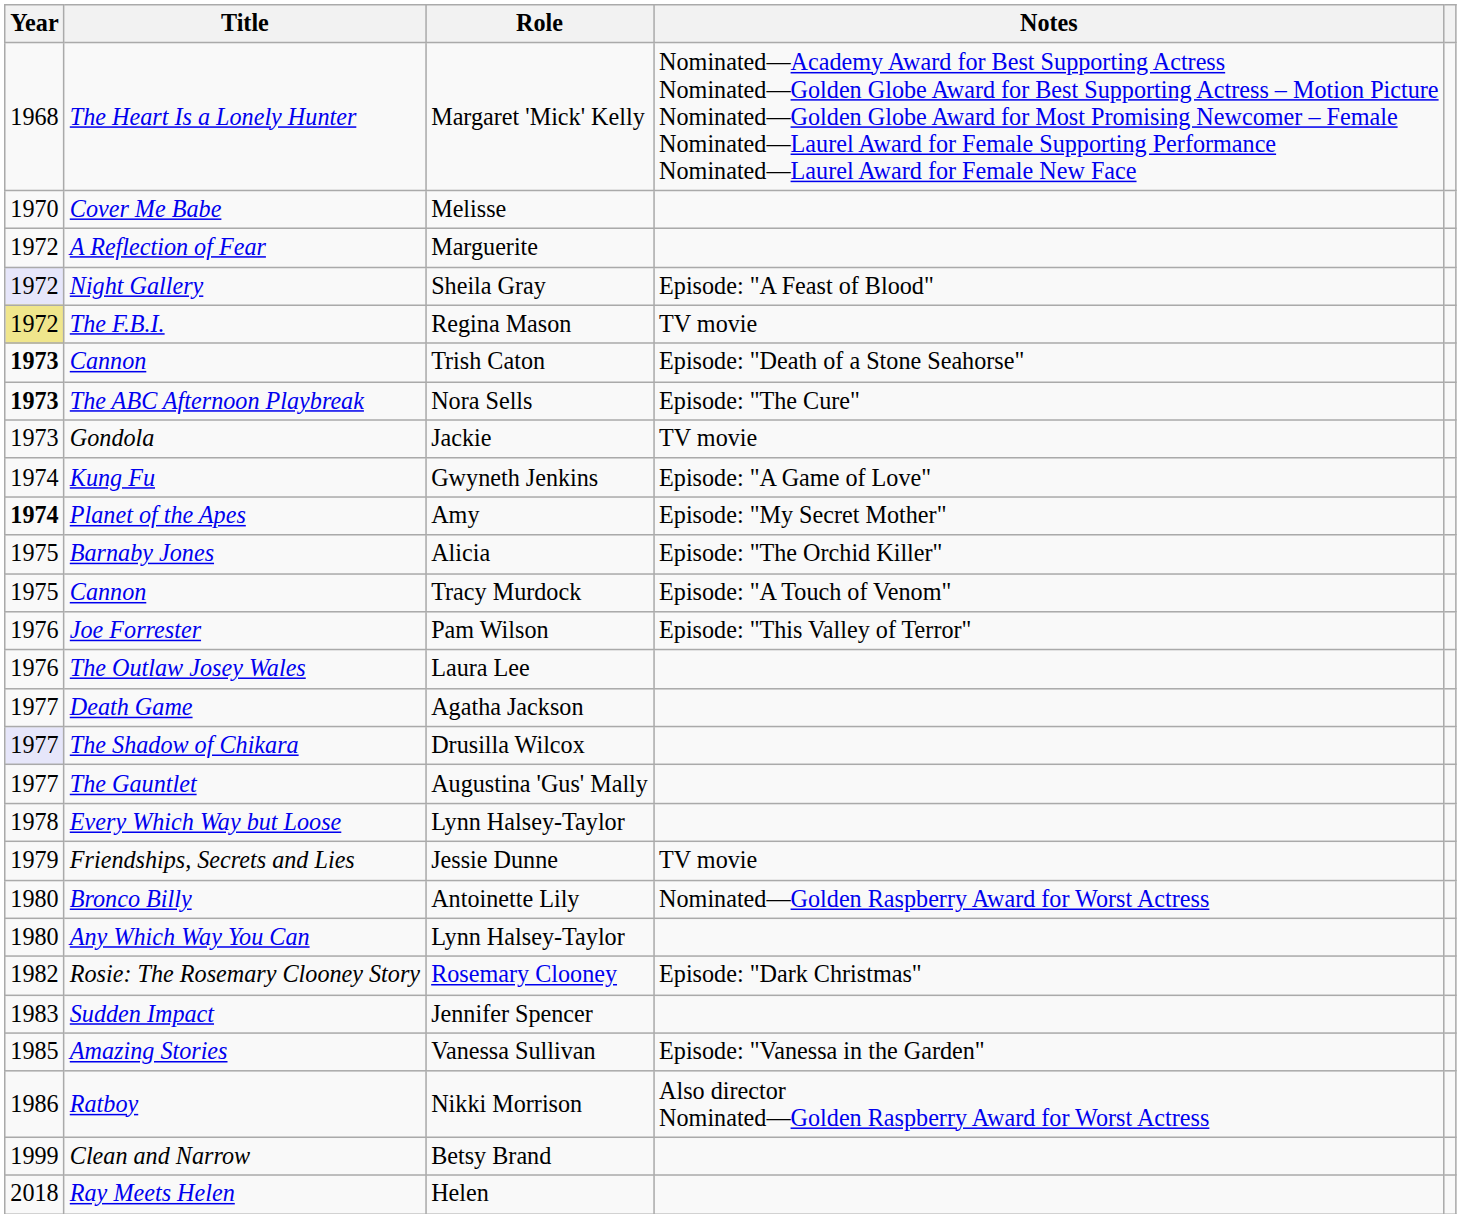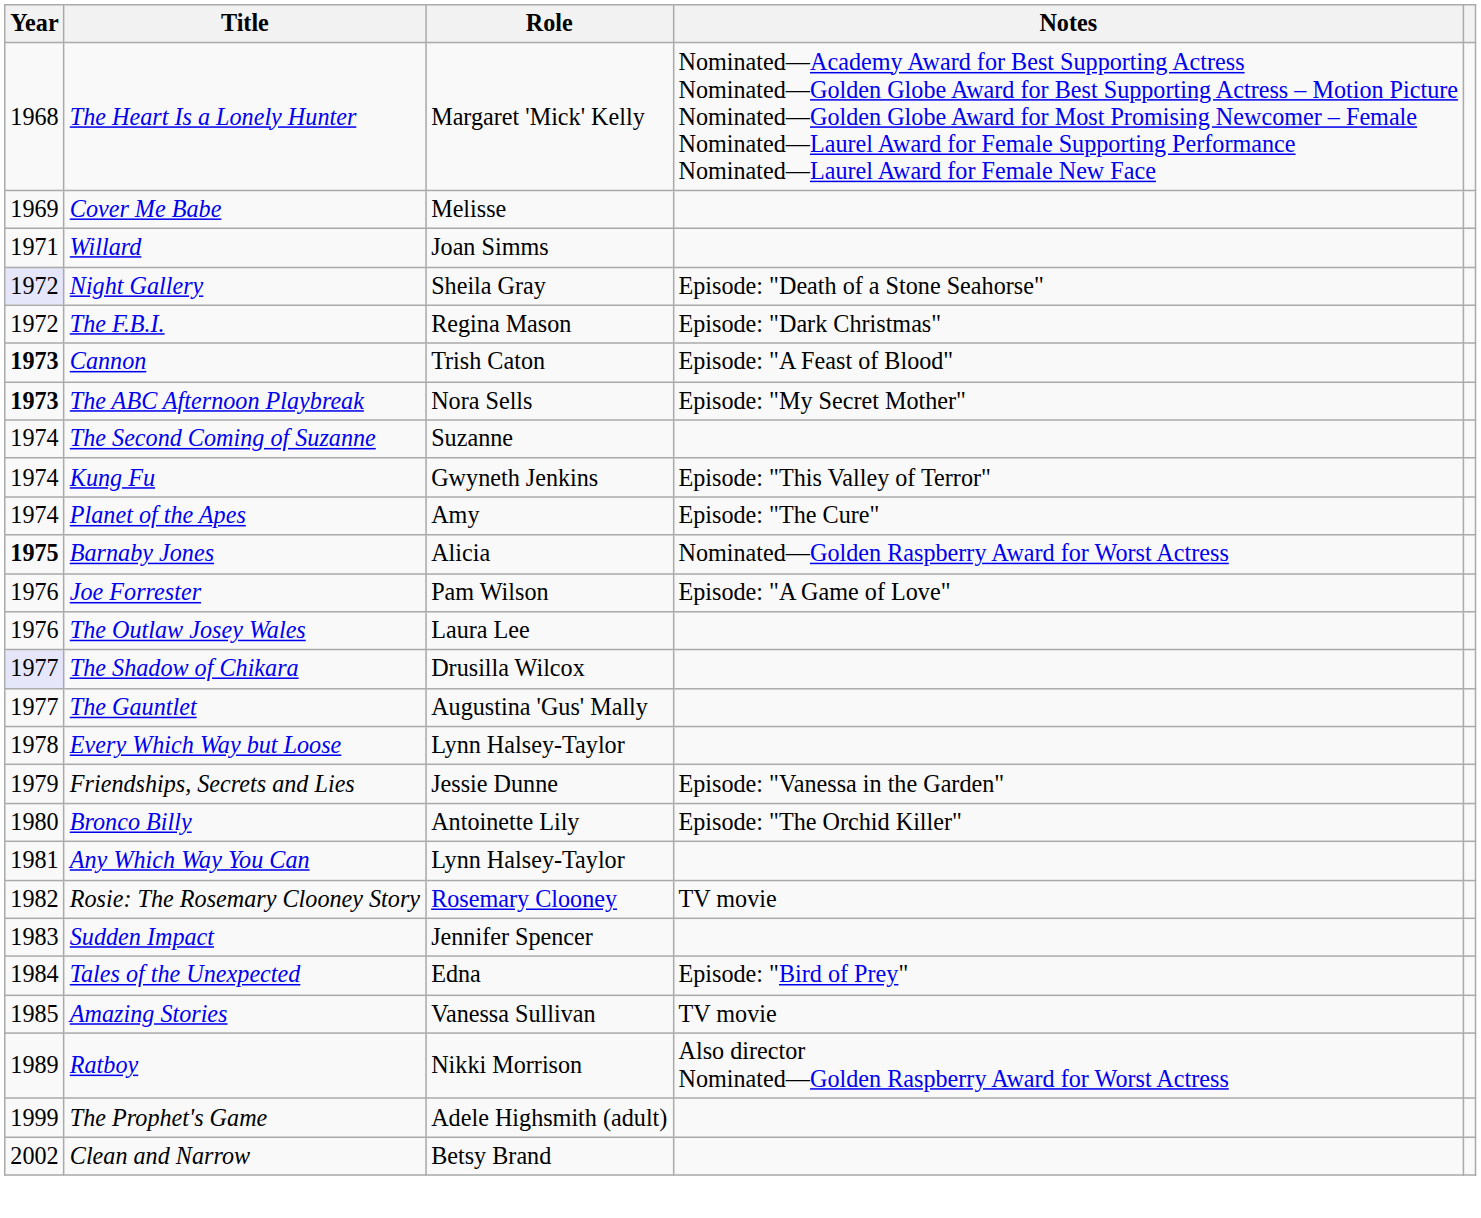Cover Me Babe | Year: 1970 -> 1969
+ row: 1971 | Willard | Joan Simms
- row: 1972 | A Reflection of Fear | Marguerite
Night Gallery | Notes: Episode: "A Feast of Blood" -> Episode: "Death of a Stone Seahorse"
The F.B.I. | Year: khaki background -> no background
The F.B.I. | Notes: TV movie -> Episode: "Dark Christmas"
Cannon / Trish Caton | Notes: Episode: "Death of a Stone Seahorse" -> Episode: "A Feast of Blood"
The ABC Afternoon Playbreak | Notes: Episode: "The Cure" -> Episode: "My Secret Mother"
- row: 1973 | Gondola | Jackie | TV movie
+ row: 1974 | The Second Coming of Suzanne | Suzanne
Kung Fu | Notes: Episode: "A Game of Love" -> Episode: "This Valley of Terror"
Planet of the Apes | Year: bold -> normal
Planet of the Apes | Notes: Episode: "My Secret Mother" -> Episode: "The Cure"
Barnaby Jones | Year: normal -> bold
Barnaby Jones | Notes: Episode: "The Orchid Killer" -> Nominated—Golden Raspberry Award for Worst Actress
- row: 1975 | Cannon | Tracy Murdock | Episode: "A Touch of Venom"
Joe Forrester | Notes: Episode: "This Valley of Terror" -> Episode: "A Game of Love"
- row: 1977 | Death Game | Agatha Jackson
Friendships, Secrets and Lies | Notes: TV movie -> Episode: "Vanessa in the Garden"
Bronco Billy | Notes: Nominated—Golden Raspberry Award for Worst Actress -> Episode: "The Orchid Killer"
Any Which Way You Can | Year: 1980 -> 1981
Rosie: The Rosemary Clooney Story | Notes: Episode: "Dark Christmas" -> TV movie
+ row: 1984 | Tales of the Unexpected | Edna | Episode: "Bird of Prey"
Amazing Stories | Notes: Episode: "Vanessa in the Garden" -> TV movie
Ratboy | Year: 1986 -> 1989
+ row: 1999 | The Prophet's Game | Adele Highsmith (adult)
Clean and Narrow | Year: 1999 -> 2002
- row: 2018 | Ray Meets Helen | Helen
